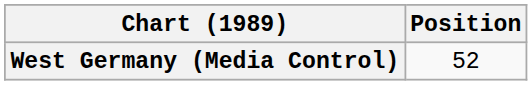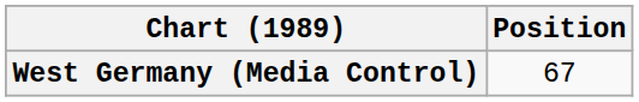West Germany (Media Control) | Position: 52 -> 67
